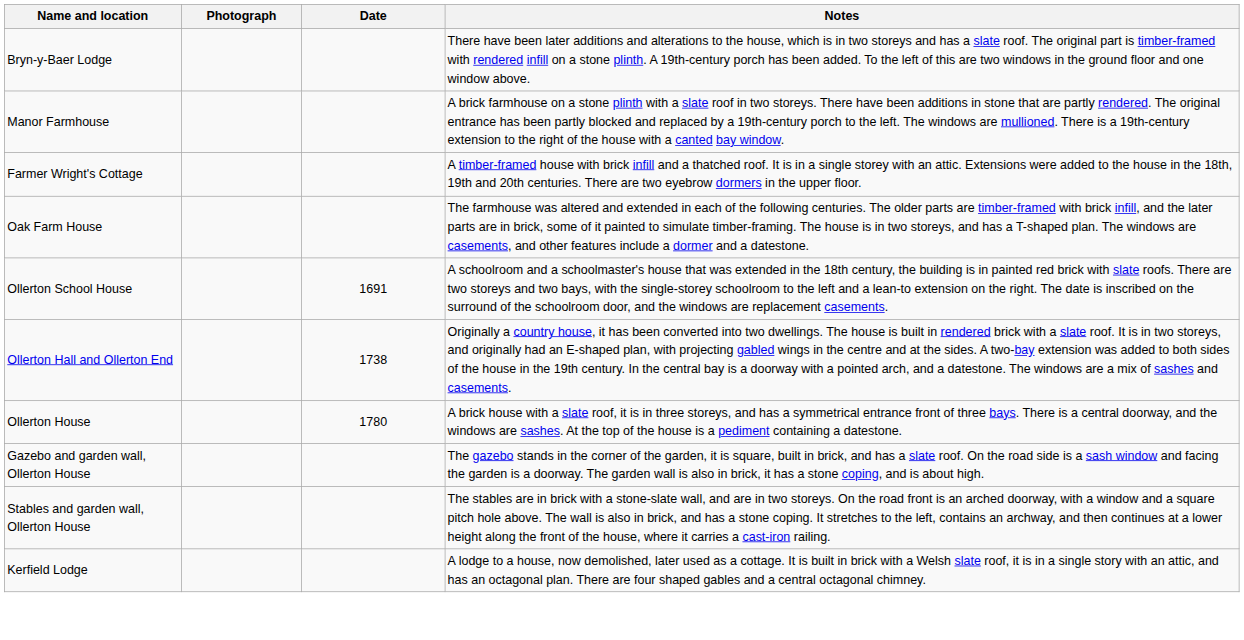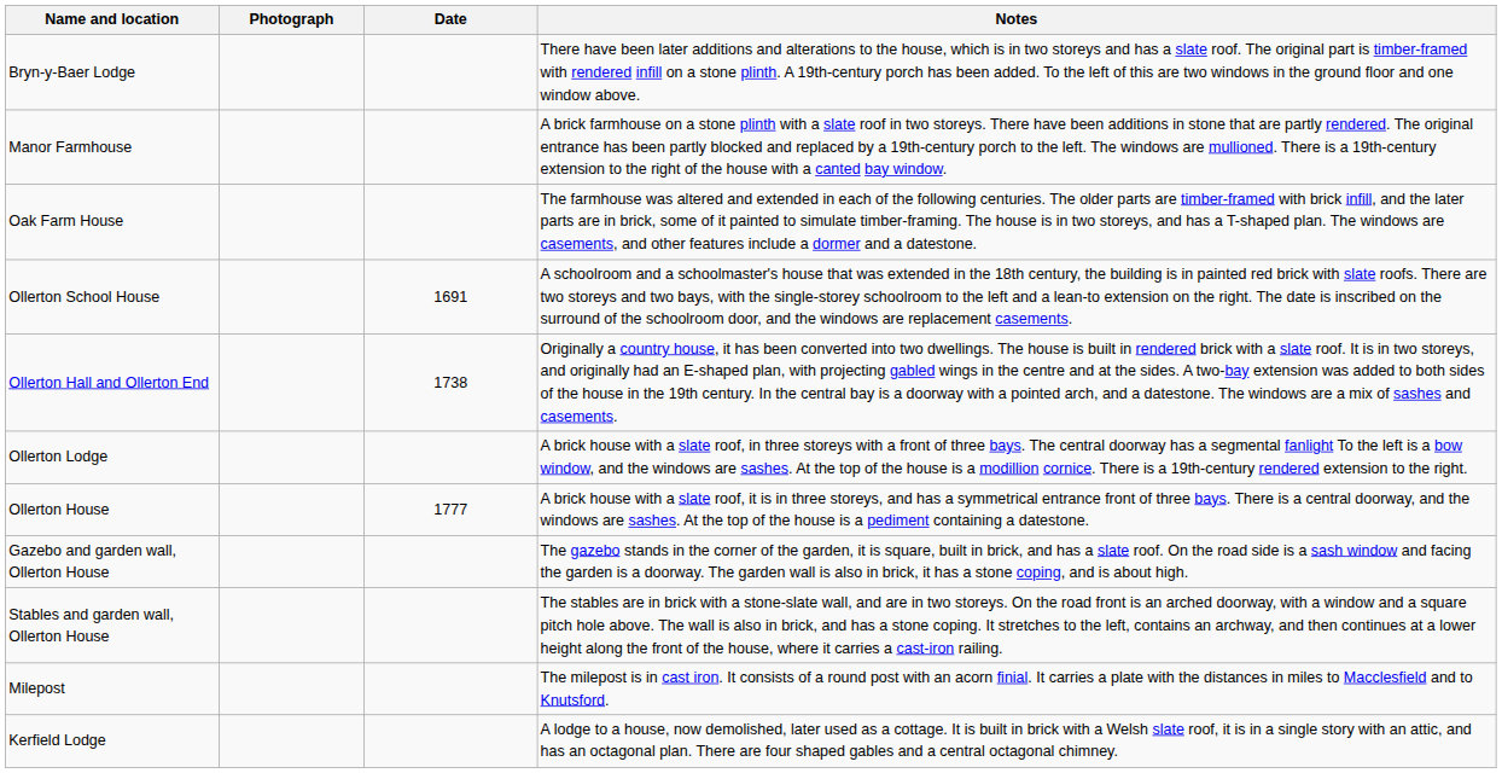- row: Farmer Wright's Cottage | A timber-framed house with brick infill and a thatched roof. It is in a single storey with an attic. Extensions were added to the house in the 18th, 19th and 20th centuries. There are two eyebrow dormers in the upper floor.
+ row: Ollerton Lodge | A brick house with a slate roof, in three storeys with a front of three bays. The central doorway has a segmental fanlight To the left is a bow window, and the windows are sashes. At the top of the house is a modillion cornice. There is a 19th-century rendered extension to the right.
Ollerton House | Date: 1780 -> 1777
+ row: Milepost | The milepost is in cast iron. It consists of a round post with an acorn finial. It carries a plate with the distances in miles to Macclesfield and to Knutsford.
